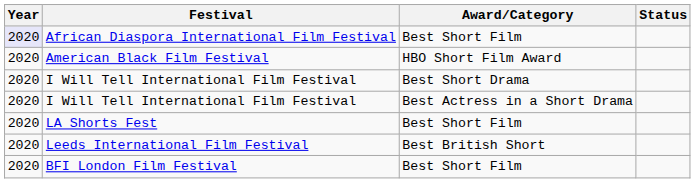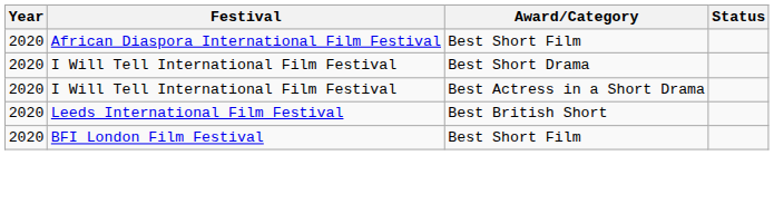African Diaspora International Film Festival | Year: lavender background -> no background
- row: 2020 | American Black Film Festival | HBO Short Film Award
- row: 2020 | LA Shorts Fest | Best Short Film
